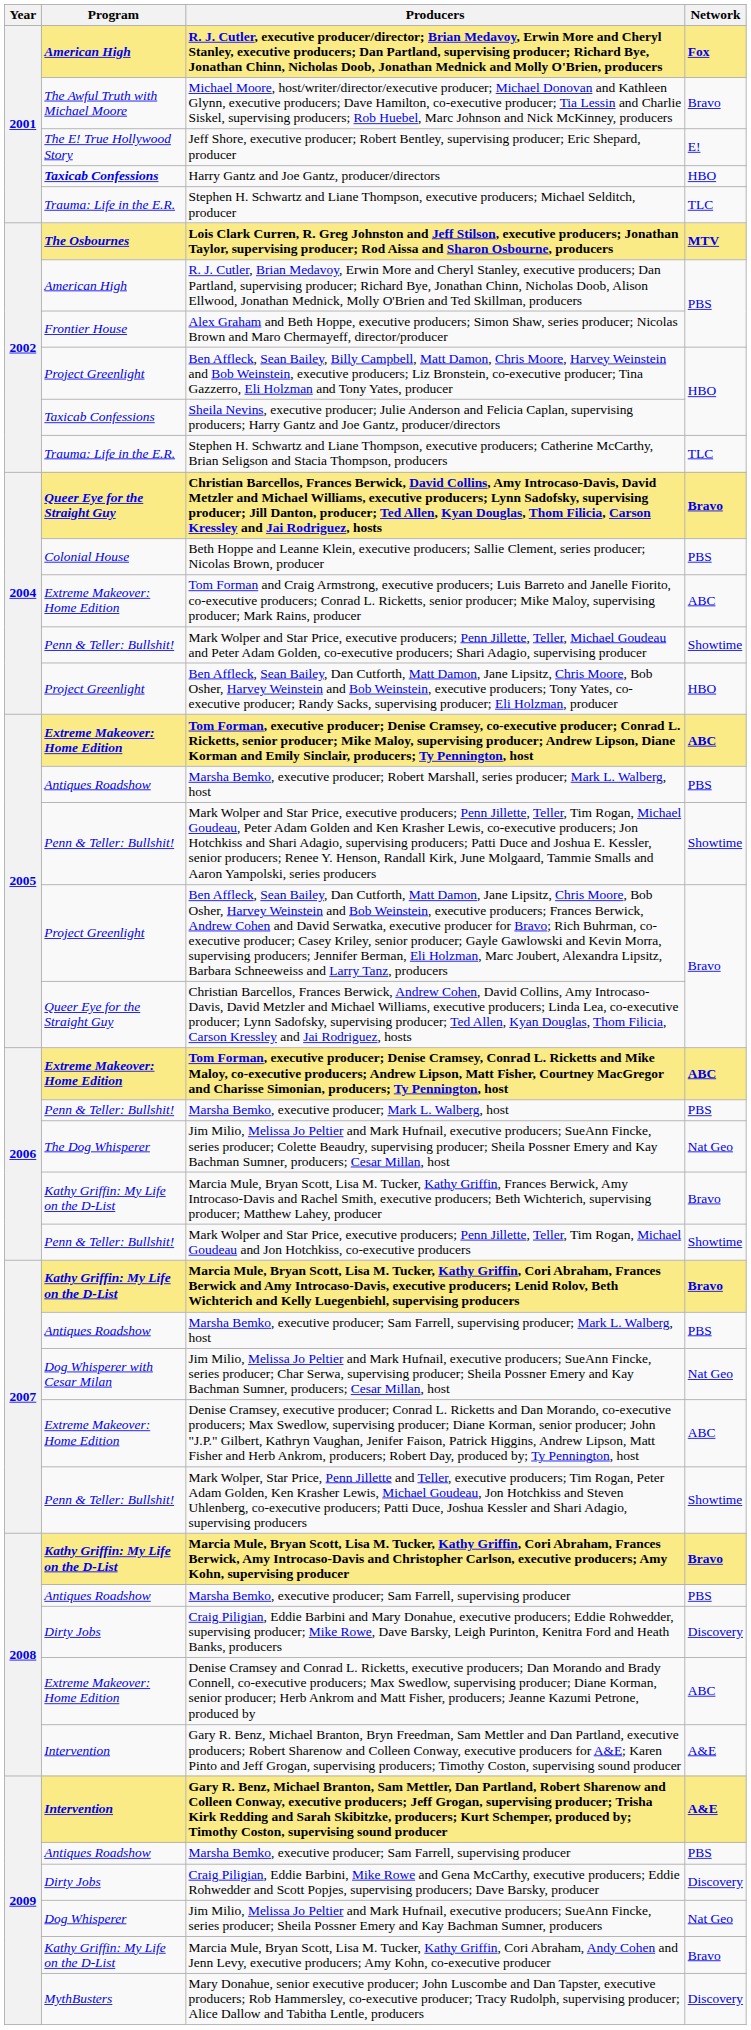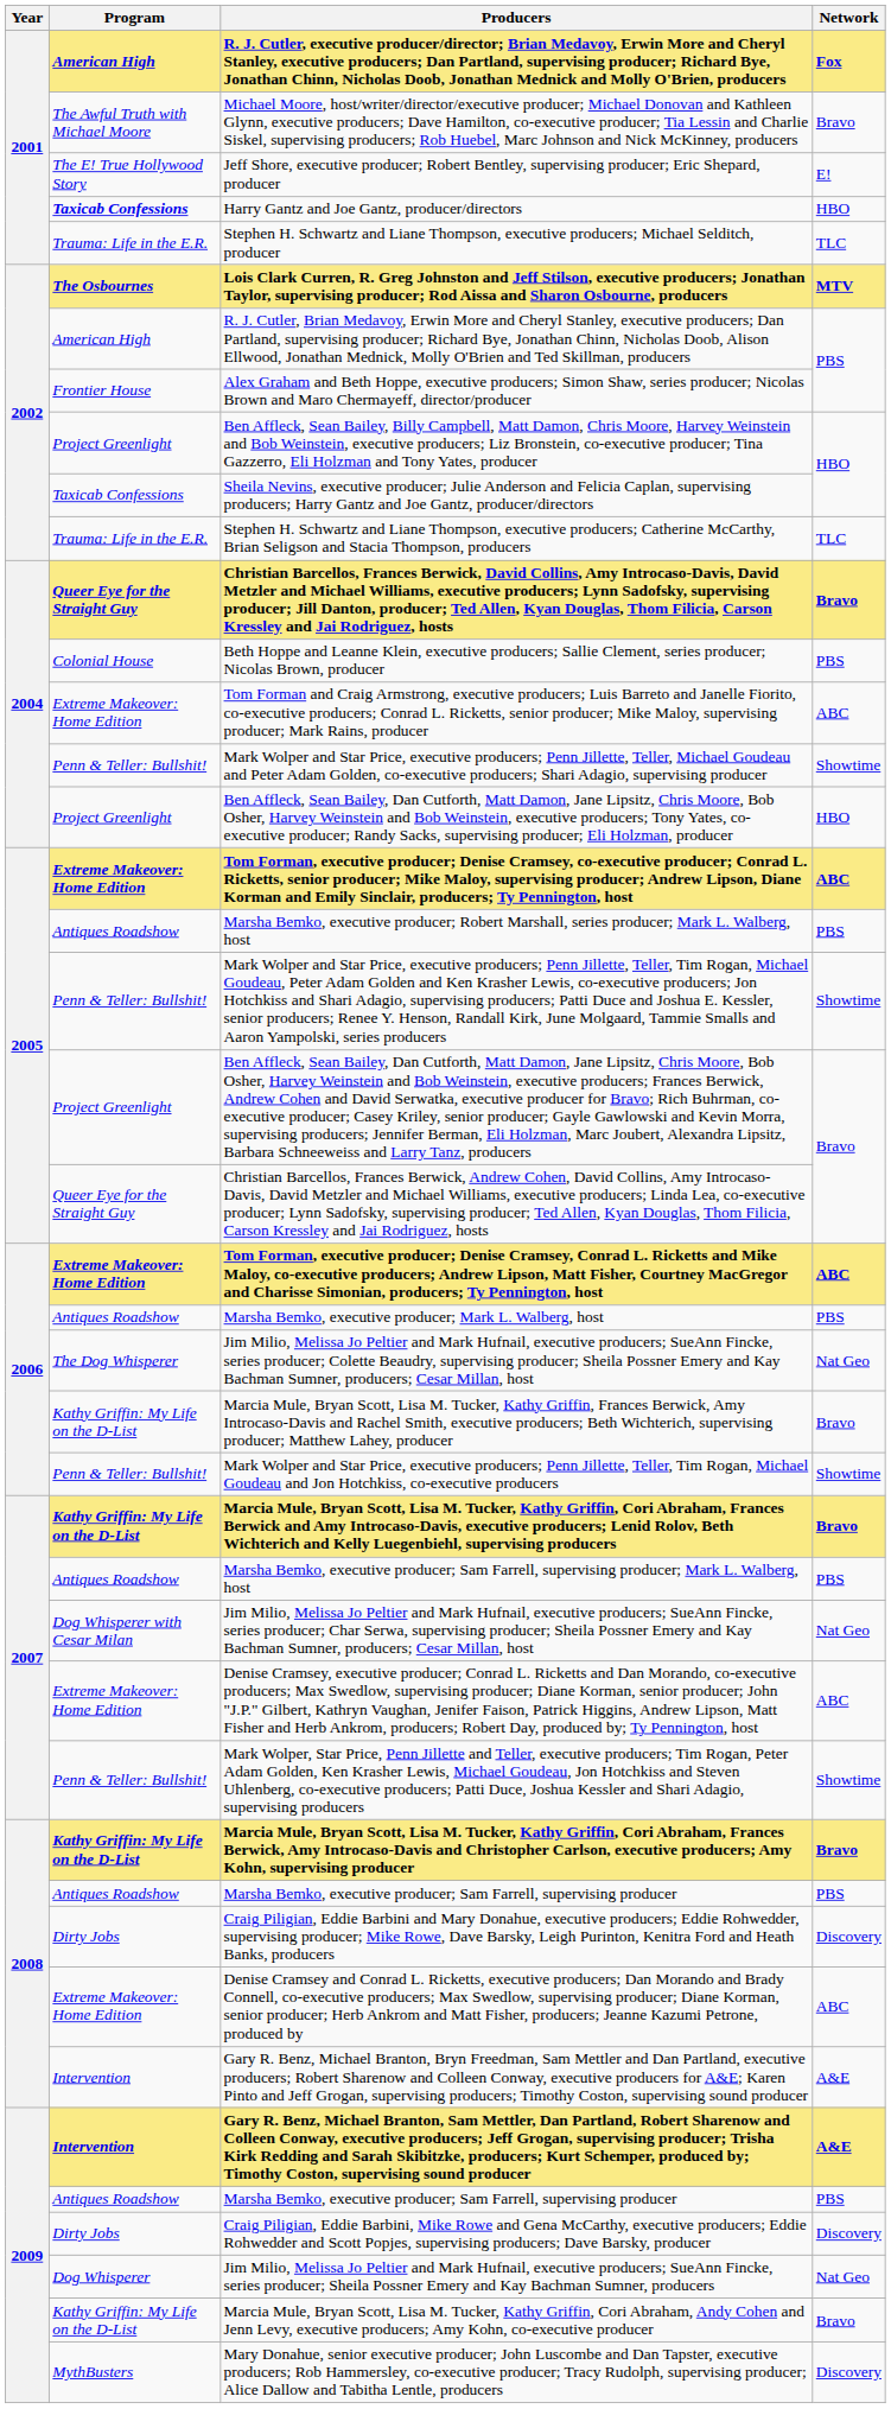Marsha Bemko, executive producer; Mark L. Walberg, host | Program: Penn & Teller: Bullshit! -> Antiques Roadshow
